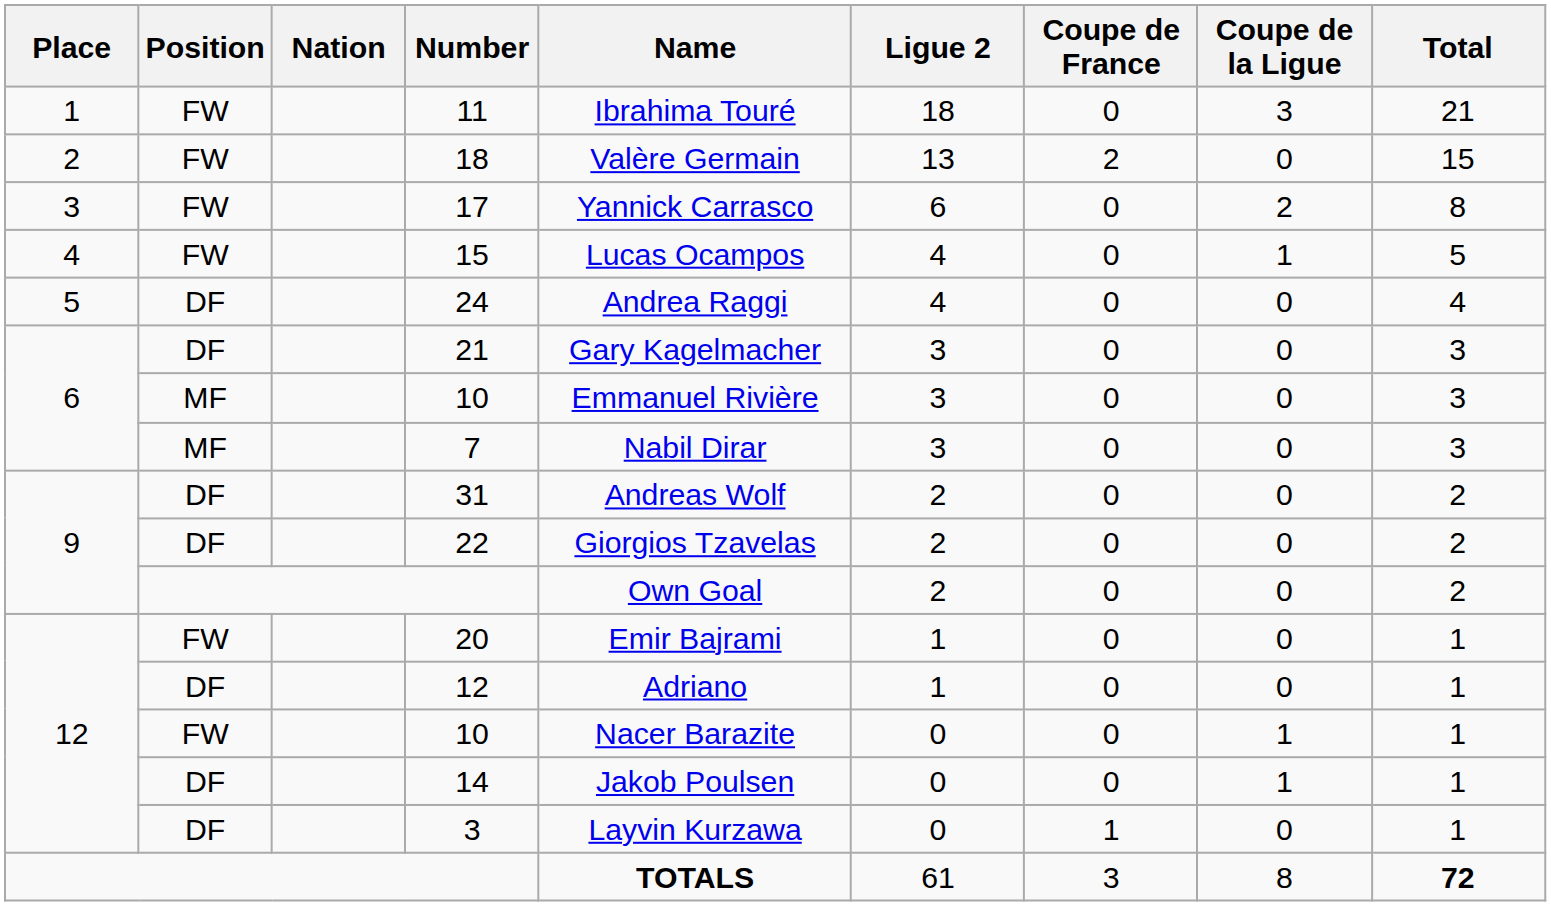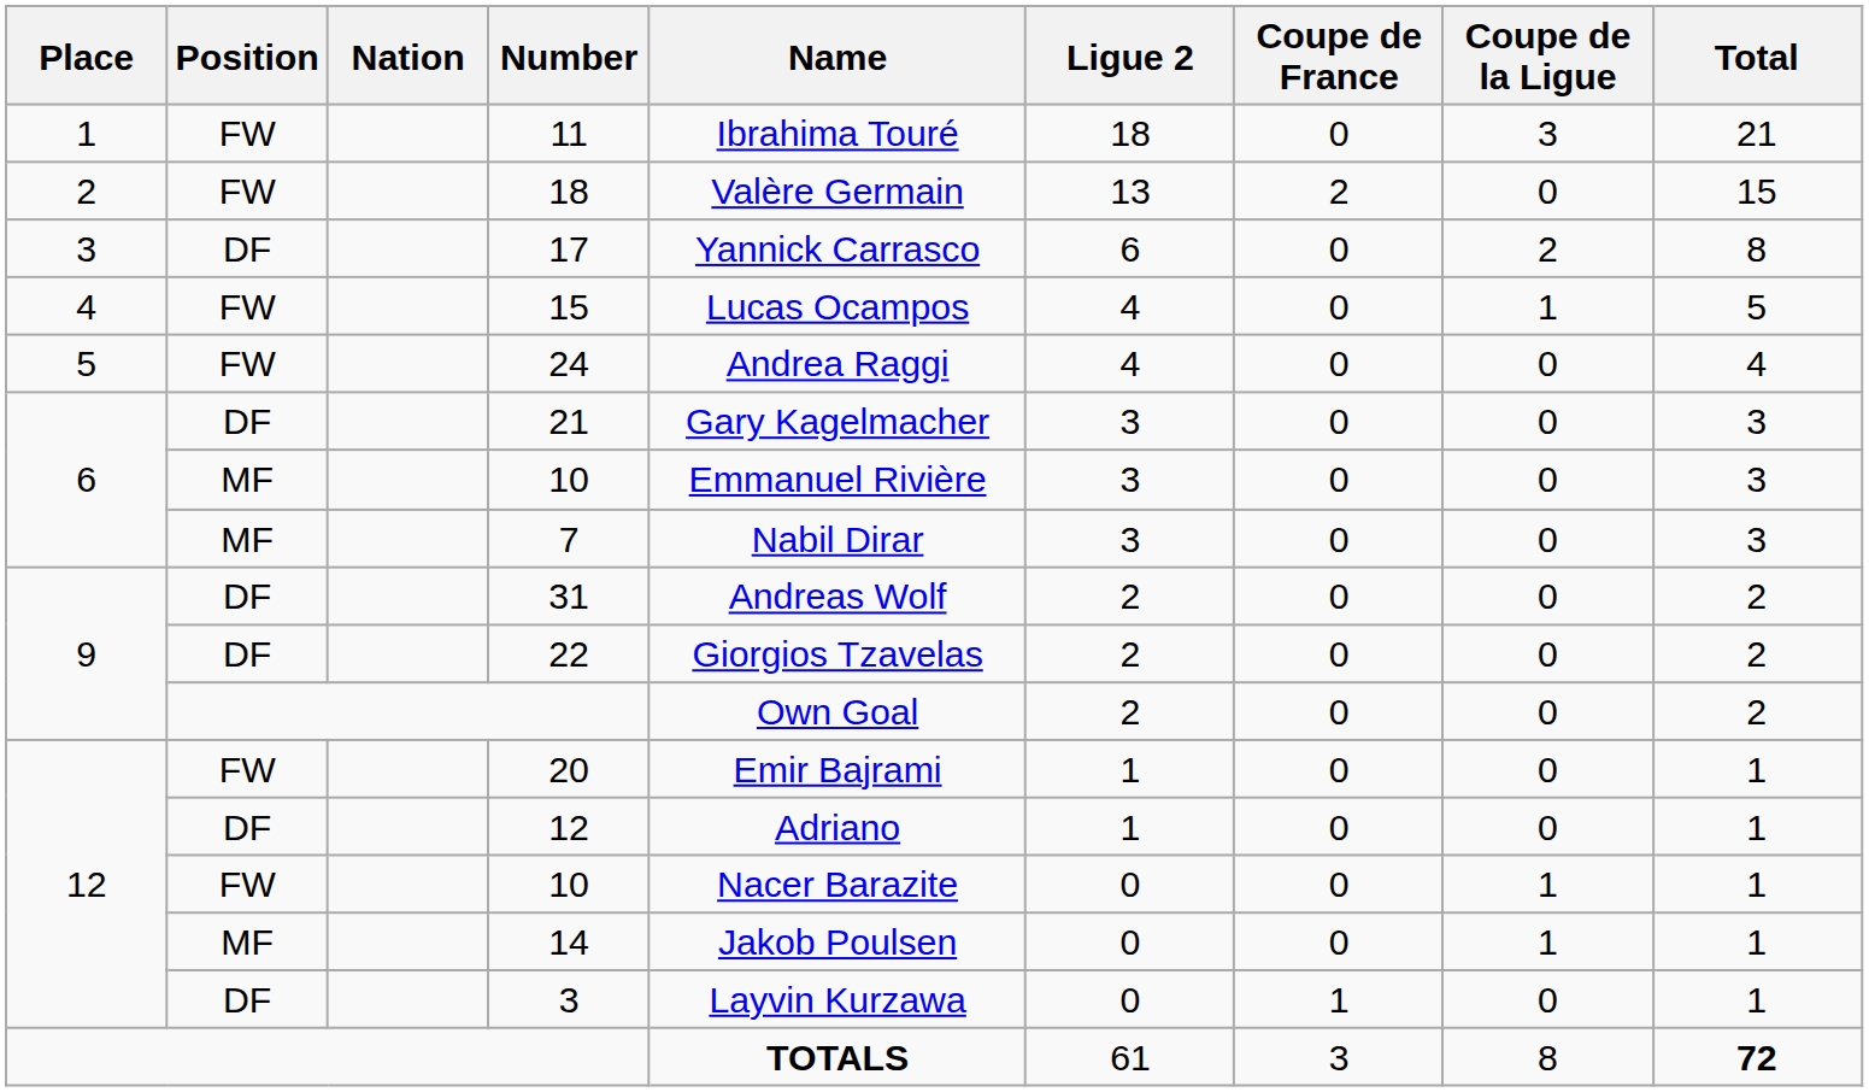17 | Position: FW -> DF
24 | Position: DF -> FW
14 | Position: DF -> MF
